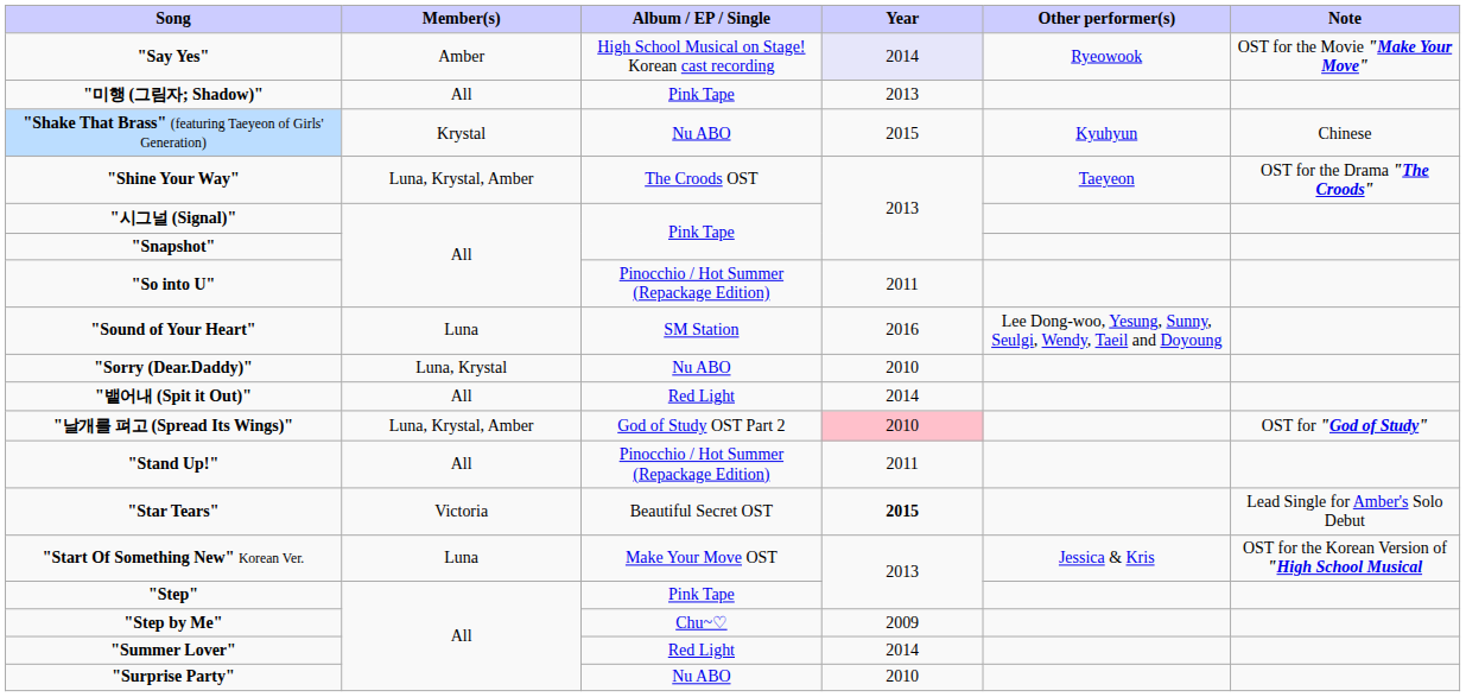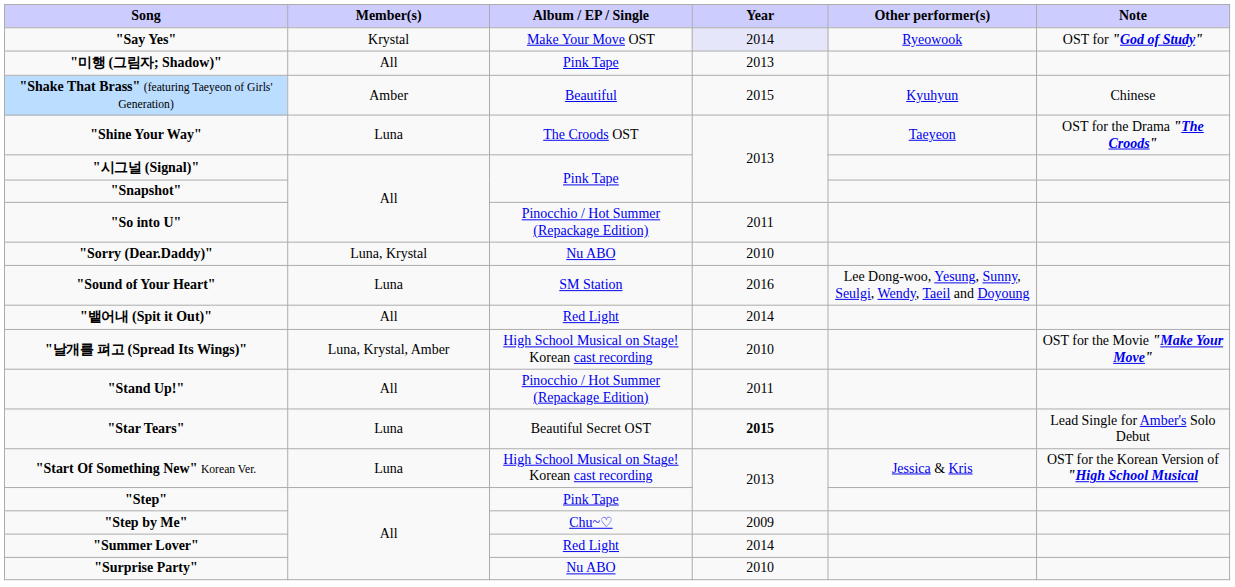"Say Yes" | Member(s): Amber -> Krystal
"Say Yes" | Album / EP / Single: High School Musical on Stage! Korean cast recording -> Make Your Move OST
"Say Yes" | Note: OST for the Movie "Make Your Move" -> OST for "God of Study"
"Shake That Brass" (featuring Taeyeon of Girls' Generation) | Member(s): Krystal -> Amber
"Shake That Brass" (featuring Taeyeon of Girls' Generation) | Album / EP / Single: Nu ABO -> Beautiful
"Shine Your Way" | Member(s): Luna, Krystal, Amber -> Luna
rows swapped: "Sorry (Dear.Daddy)" <-> "Sound of Your Heart"
"날개를 펴고 (Spread Its Wings)" | Album / EP / Single: God of Study OST Part 2 -> High School Musical on Stage! Korean cast recording
"날개를 펴고 (Spread Its Wings)" | Year: pink background -> no background
"날개를 펴고 (Spread Its Wings)" | Note: OST for "God of Study" -> OST for the Movie "Make Your Move"
"Star Tears" | Member(s): Victoria -> Luna
"Start Of Something New" Korean Ver. | Album / EP / Single: Make Your Move OST -> High School Musical on Stage! Korean cast recording
